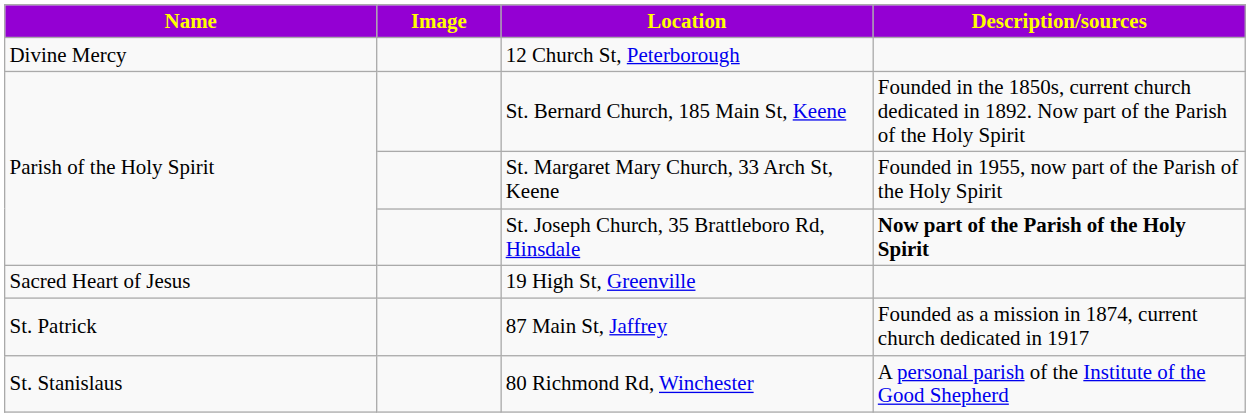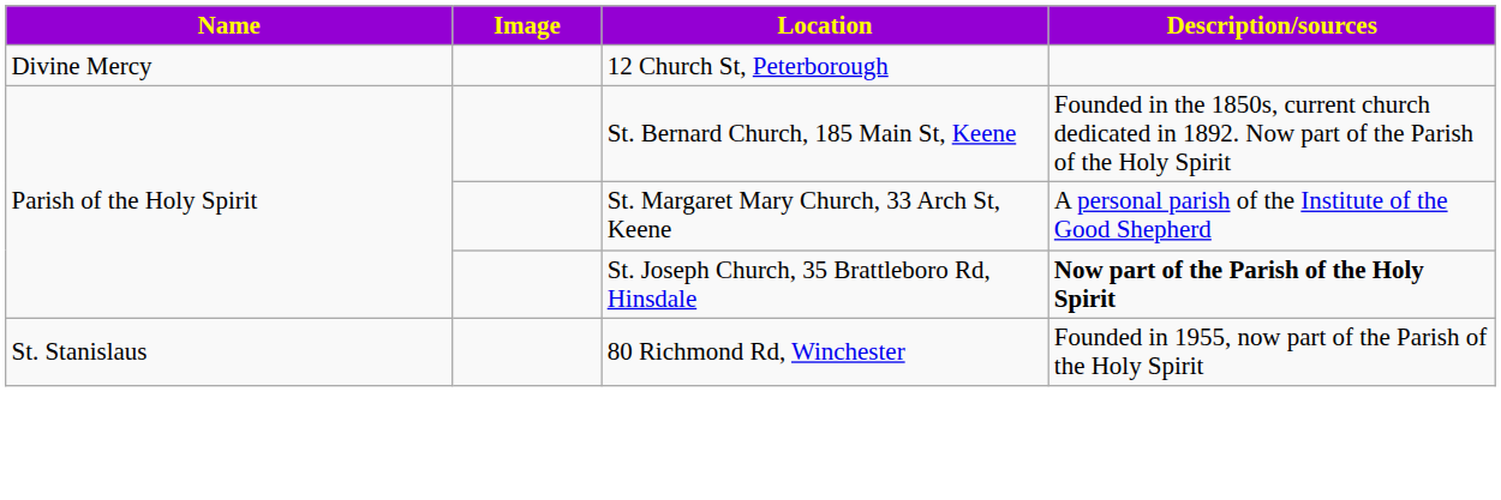St. Margaret Mary Church, 33 Arch St, Keene | Description/sources: Founded in 1955, now part of the Parish of the Holy Spirit -> A personal parish of the Institute of the Good Shepherd
- row: Sacred Heart of Jesus | 19 High St, Greenville
- row: St. Patrick | 87 Main St, Jaffrey | Founded as a mission in 1874, current church dedicated in 1917
80 Richmond Rd, Winchester | Description/sources: A personal parish of the Institute of the Good Shepherd -> Founded in 1955, now part of the Parish of the Holy Spirit
